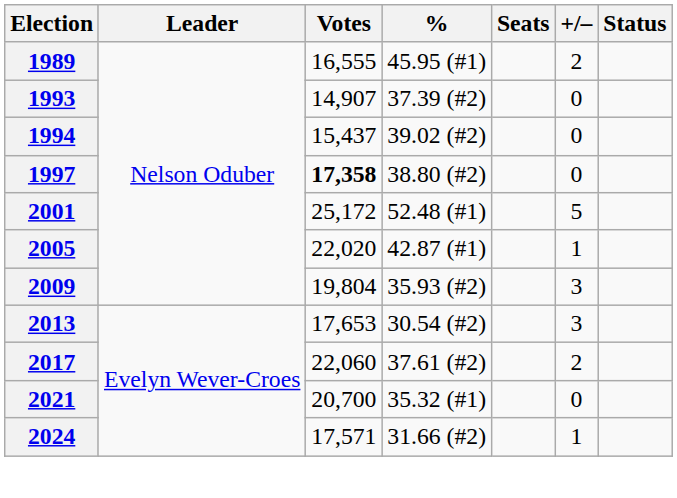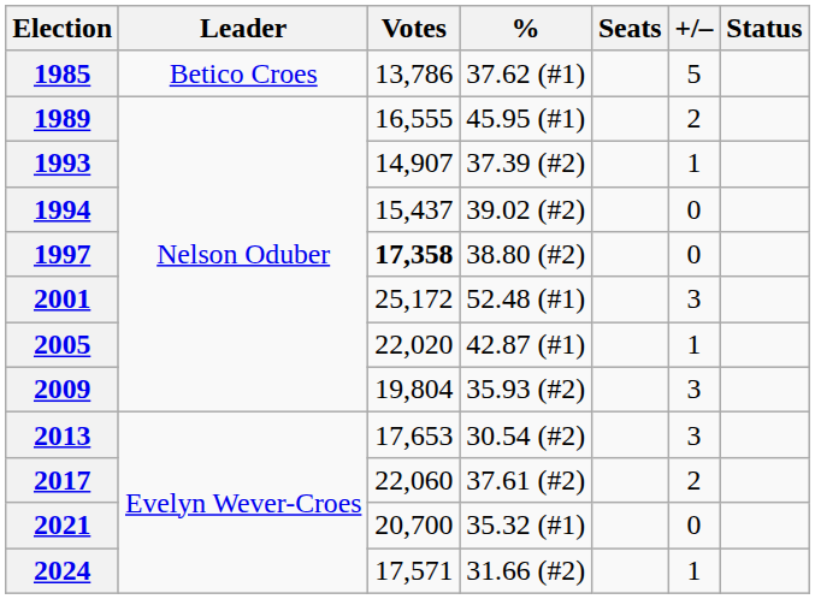+ row: 1985 | Betico Croes | 13,786 | 37.62 (#1) | 5
1993 | +/–: 0 -> 1
2001 | +/–: 5 -> 3
